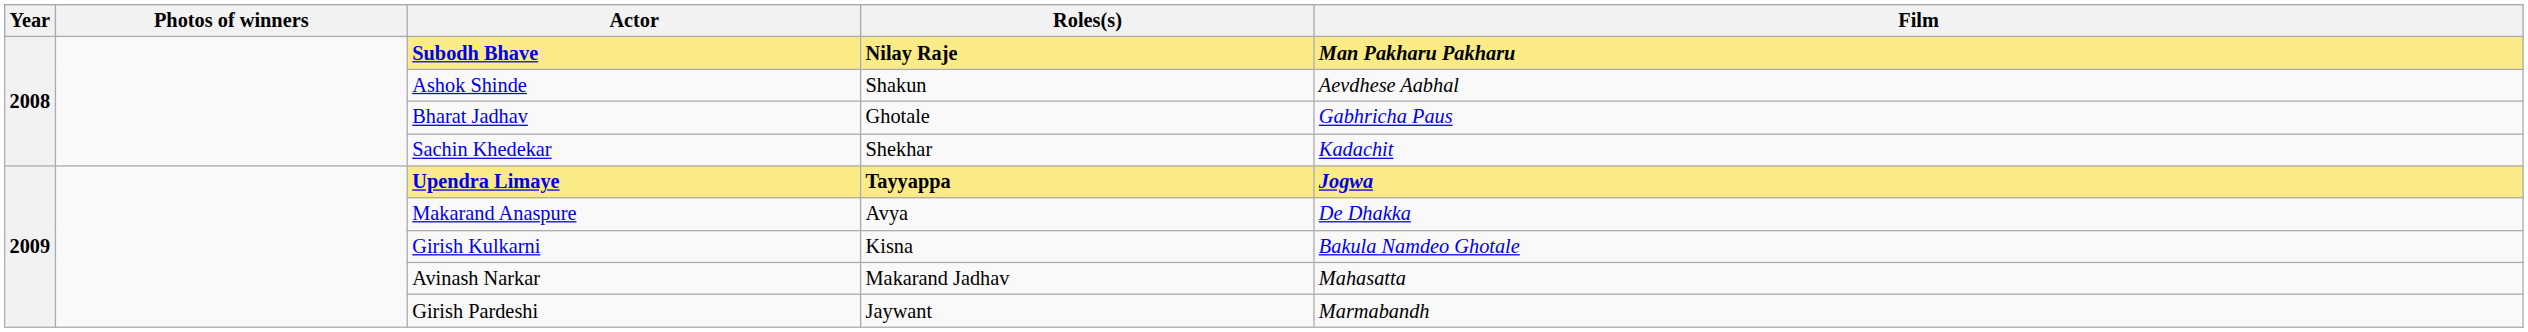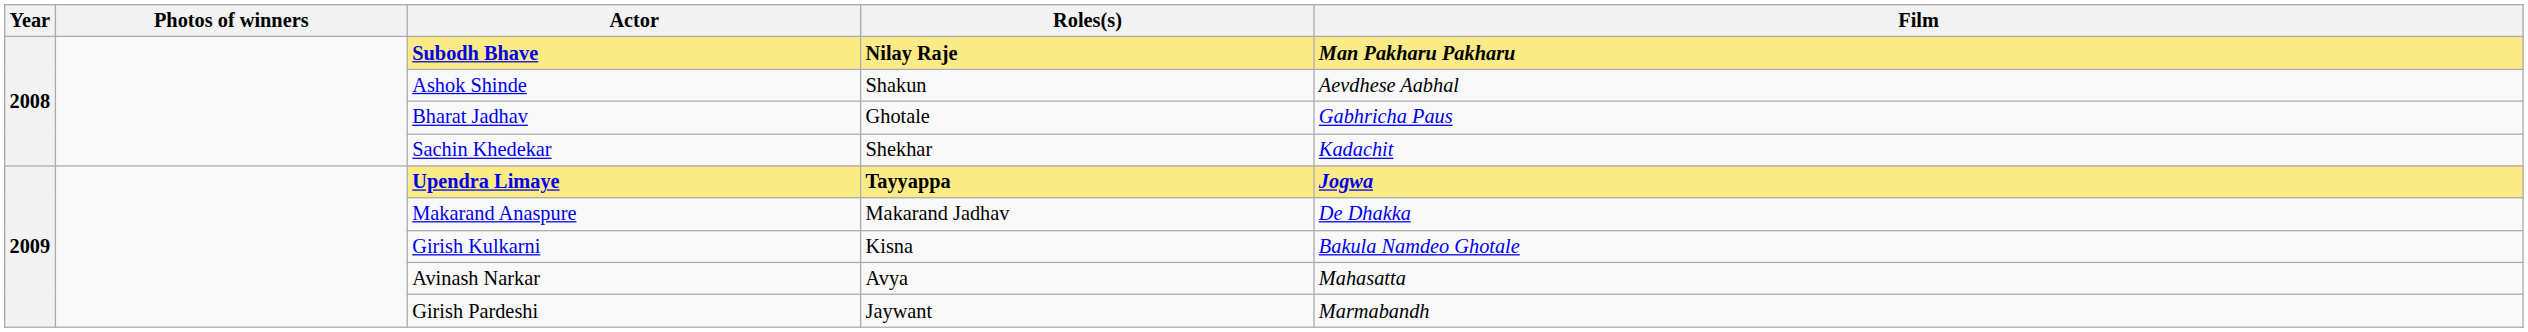Makarand Anaspure | Roles(s): Avya -> Makarand Jadhav
Avinash Narkar | Roles(s): Makarand Jadhav -> Avya
